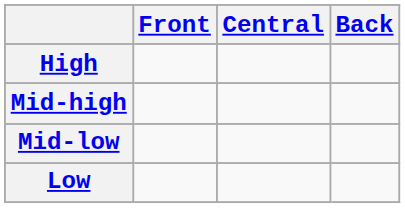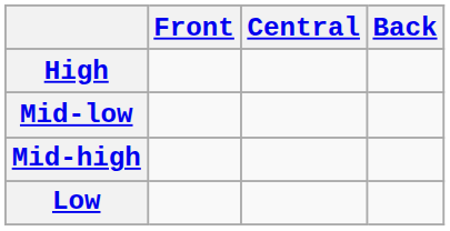rows swapped: Mid-high <-> Mid-low
